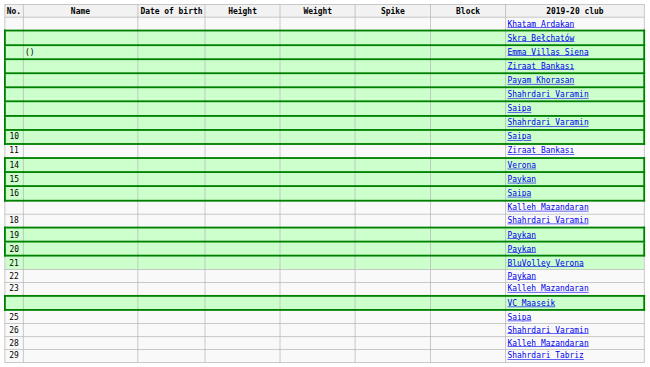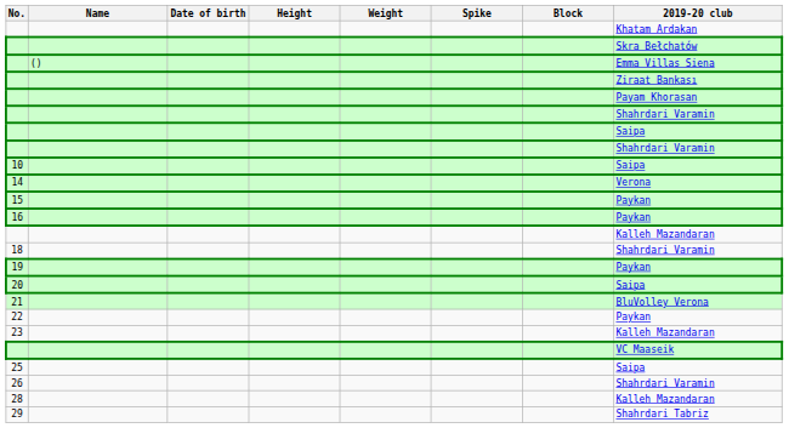- row: 11 | Ziraat Bankası
16 | 2019-20 club: Saipa -> Paykan
20 | 2019-20 club: Paykan -> Saipa
